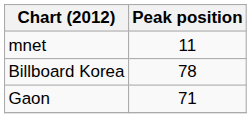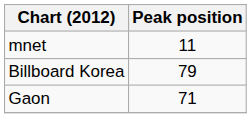Billboard Korea | Peak position: 78 -> 79
